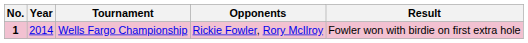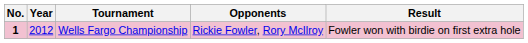Wells Fargo Championship | Year: 2014 -> 2012
